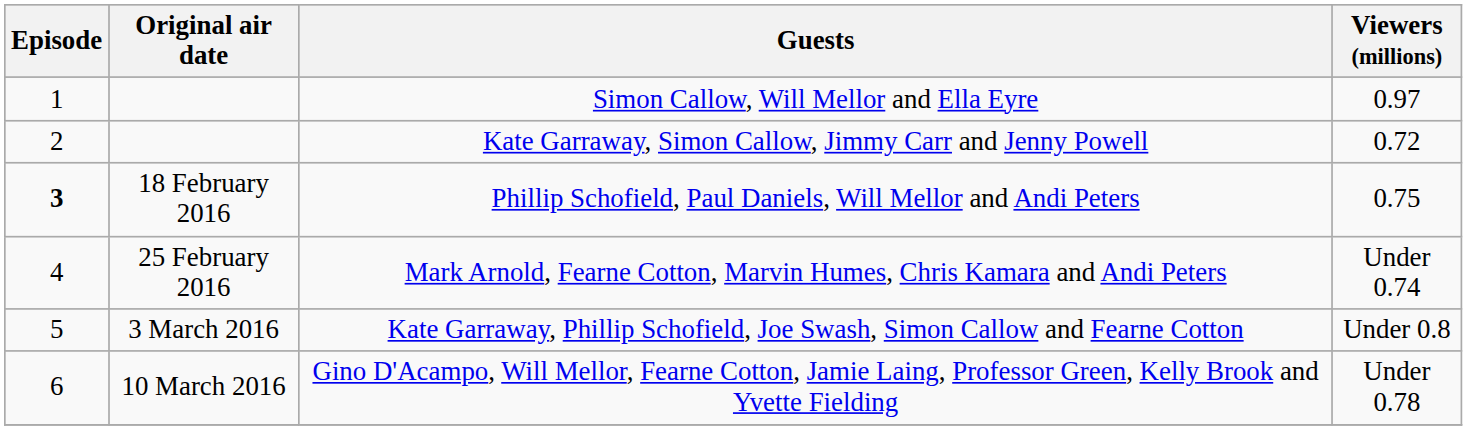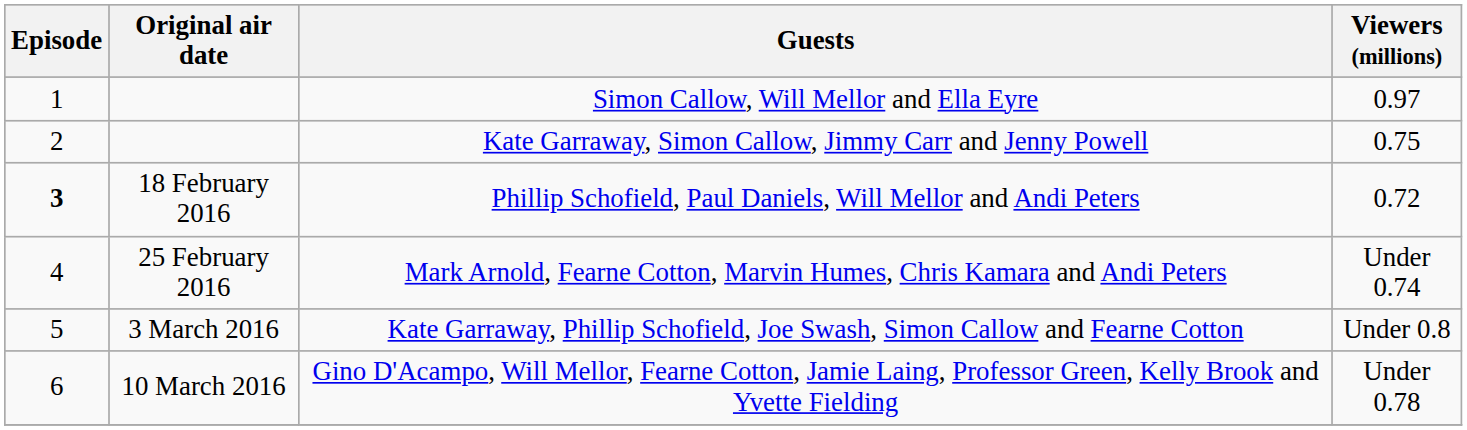Kate Garraway, Simon Callow, Jimmy Carr and Jenny Powell | Viewers (millions): 0.72 -> 0.75
Phillip Schofield, Paul Daniels, Will Mellor and Andi Peters | Viewers (millions): 0.75 -> 0.72
